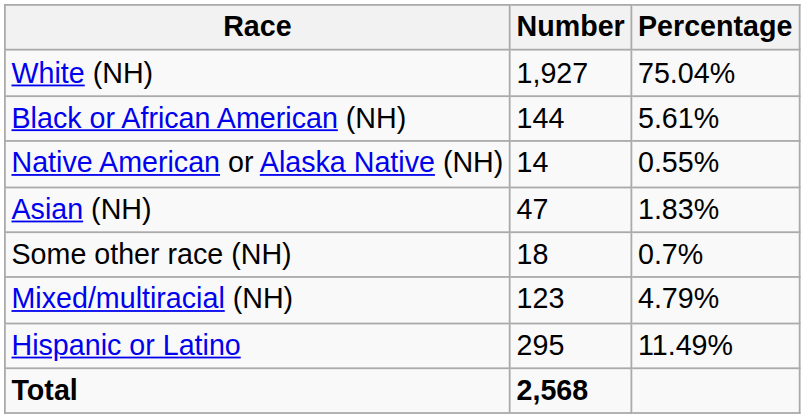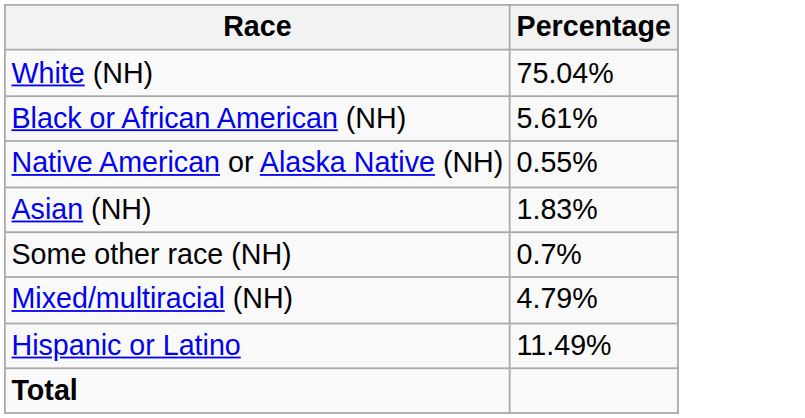- column: Number | 1,927 | 144 | 14 | 47 | 18 | 123 | 295 | 2,568
